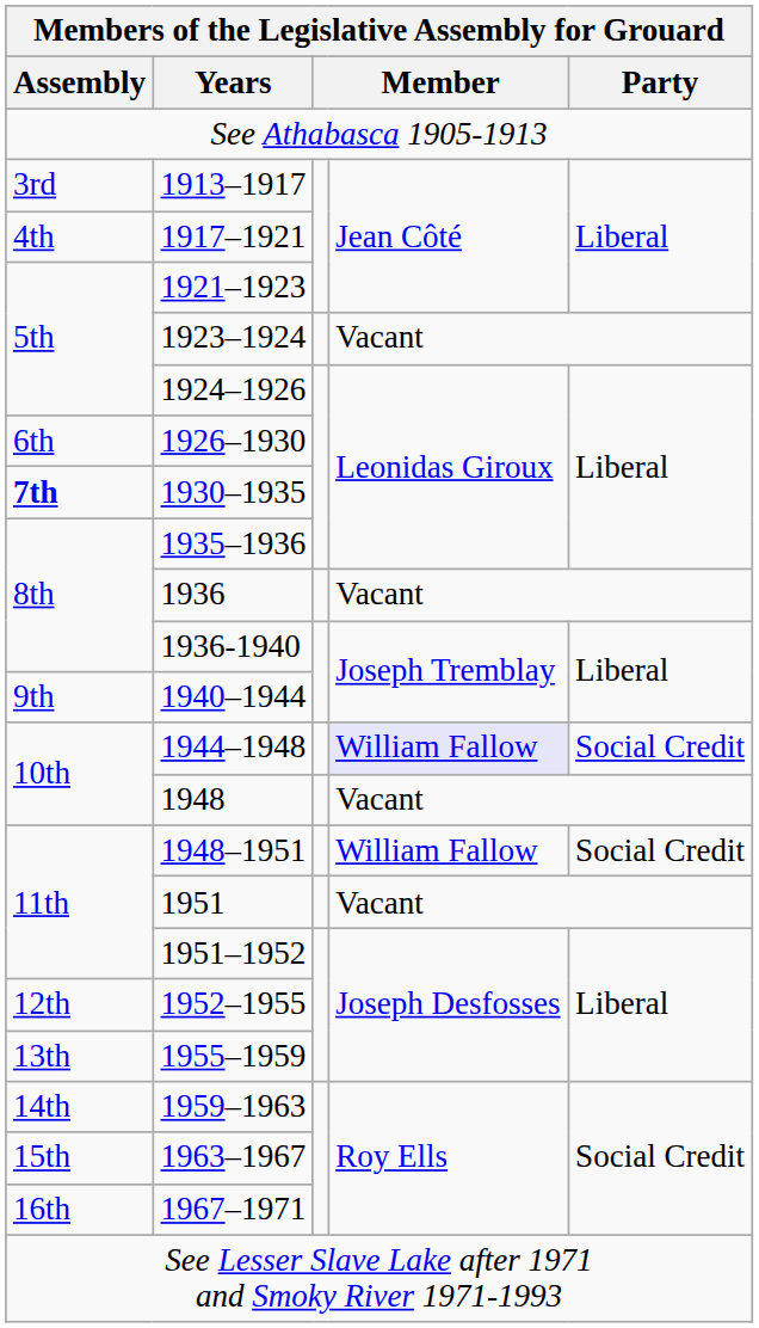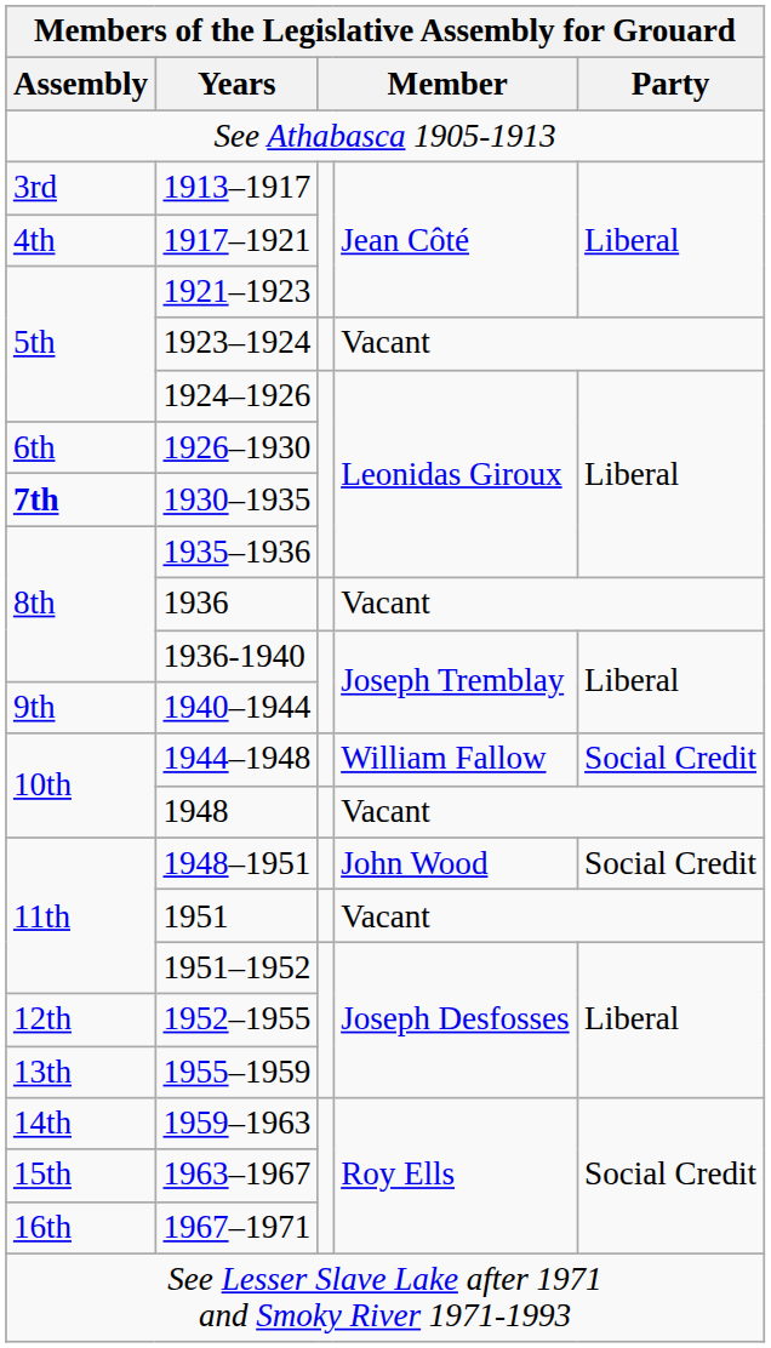1944–1948 | column 4: lavender background -> no background
1948–1951 | column 4: William Fallow -> John Wood
